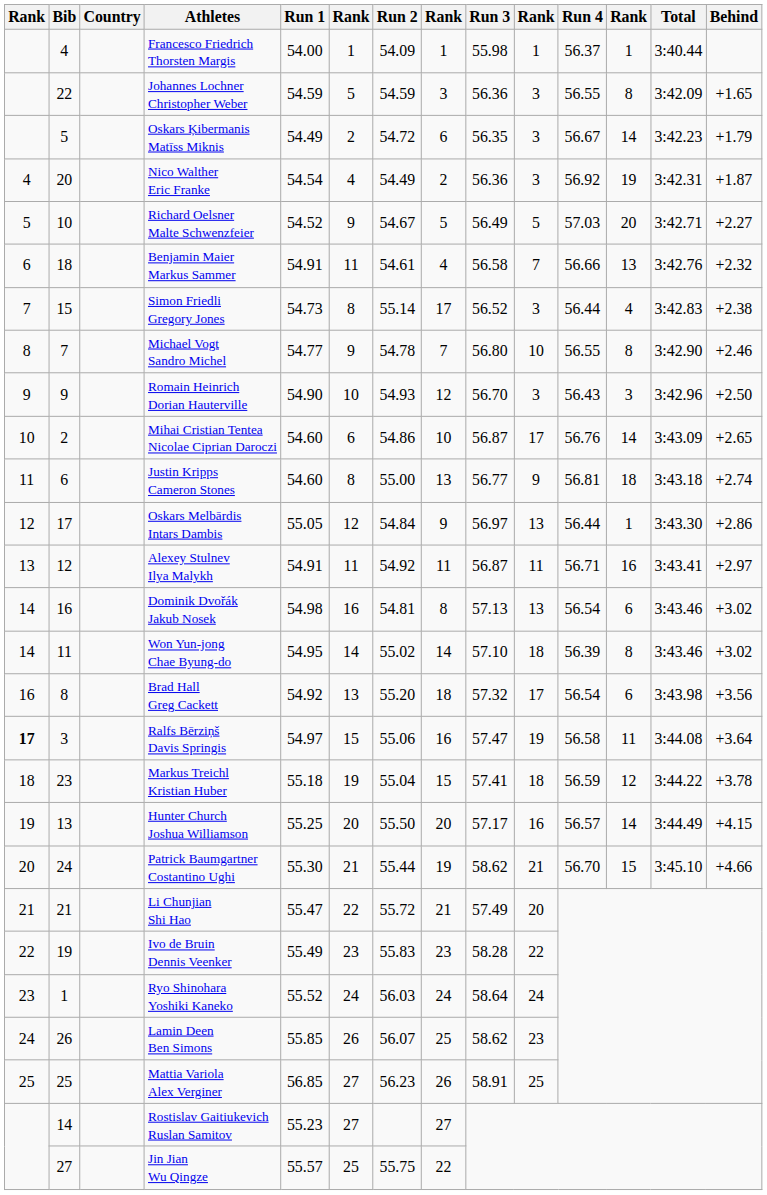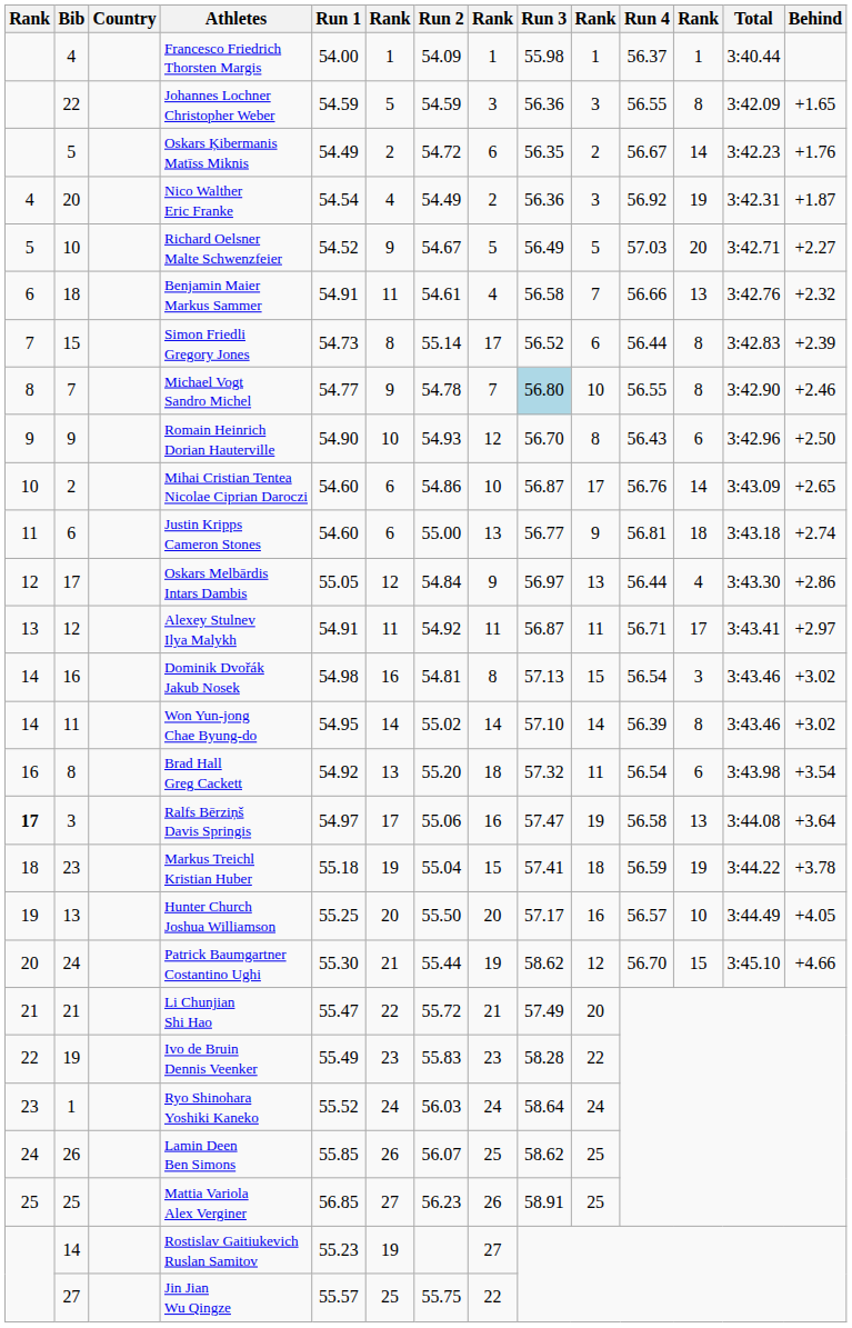Oskars Ķibermanis Matīss Miknis | column 10: 3 -> 2
Oskars Ķibermanis Matīss Miknis | Behind: +1.79 -> +1.76
Simon Friedli Gregory Jones | column 10: 3 -> 6
Simon Friedli Gregory Jones | column 12: 4 -> 8
Simon Friedli Gregory Jones | Behind: +2.38 -> +2.39
Michael Vogt Sandro Michel | Run 3: no background -> lightblue background
Romain Heinrich Dorian Hauterville | column 10: 3 -> 8
Romain Heinrich Dorian Hauterville | column 12: 3 -> 6
Justin Kripps Cameron Stones | column 6: 8 -> 6
Oskars Melbārdis Intars Dambis | column 12: 1 -> 4
Alexey Stulnev Ilya Malykh | column 12: 16 -> 17
Dominik Dvořák Jakub Nosek | column 10: 13 -> 15
Dominik Dvořák Jakub Nosek | column 12: 6 -> 3
Won Yun-jong Chae Byung-do | column 10: 18 -> 14
Brad Hall Greg Cackett | column 10: 17 -> 11
Brad Hall Greg Cackett | Behind: +3.56 -> +3.54
Ralfs Bērziņš Davis Springis | column 6: 15 -> 17
Ralfs Bērziņš Davis Springis | column 12: 11 -> 13
Markus Treichl Kristian Huber | column 12: 12 -> 19
Hunter Church Joshua Williamson | column 12: 14 -> 10
Hunter Church Joshua Williamson | Behind: +4.15 -> +4.05
Patrick Baumgartner Costantino Ughi | column 10: 21 -> 12
Lamin Deen Ben Simons | column 10: 23 -> 25
Rostislav Gaitiukevich Ruslan Samitov | column 6: 27 -> 19
